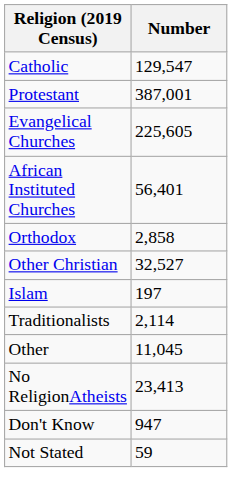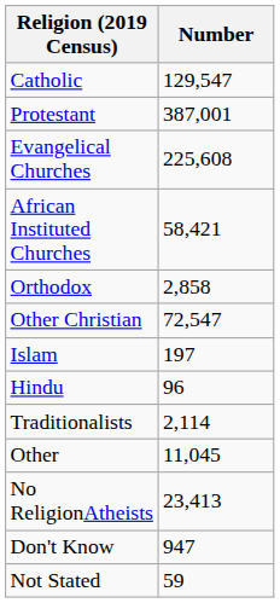Evangelical Churches | Number: 225,605 -> 225,608
African Instituted Churches | Number: 56,401 -> 58,421
Other Christian | Number: 32,527 -> 72,547
+ row: Hindu | 96
